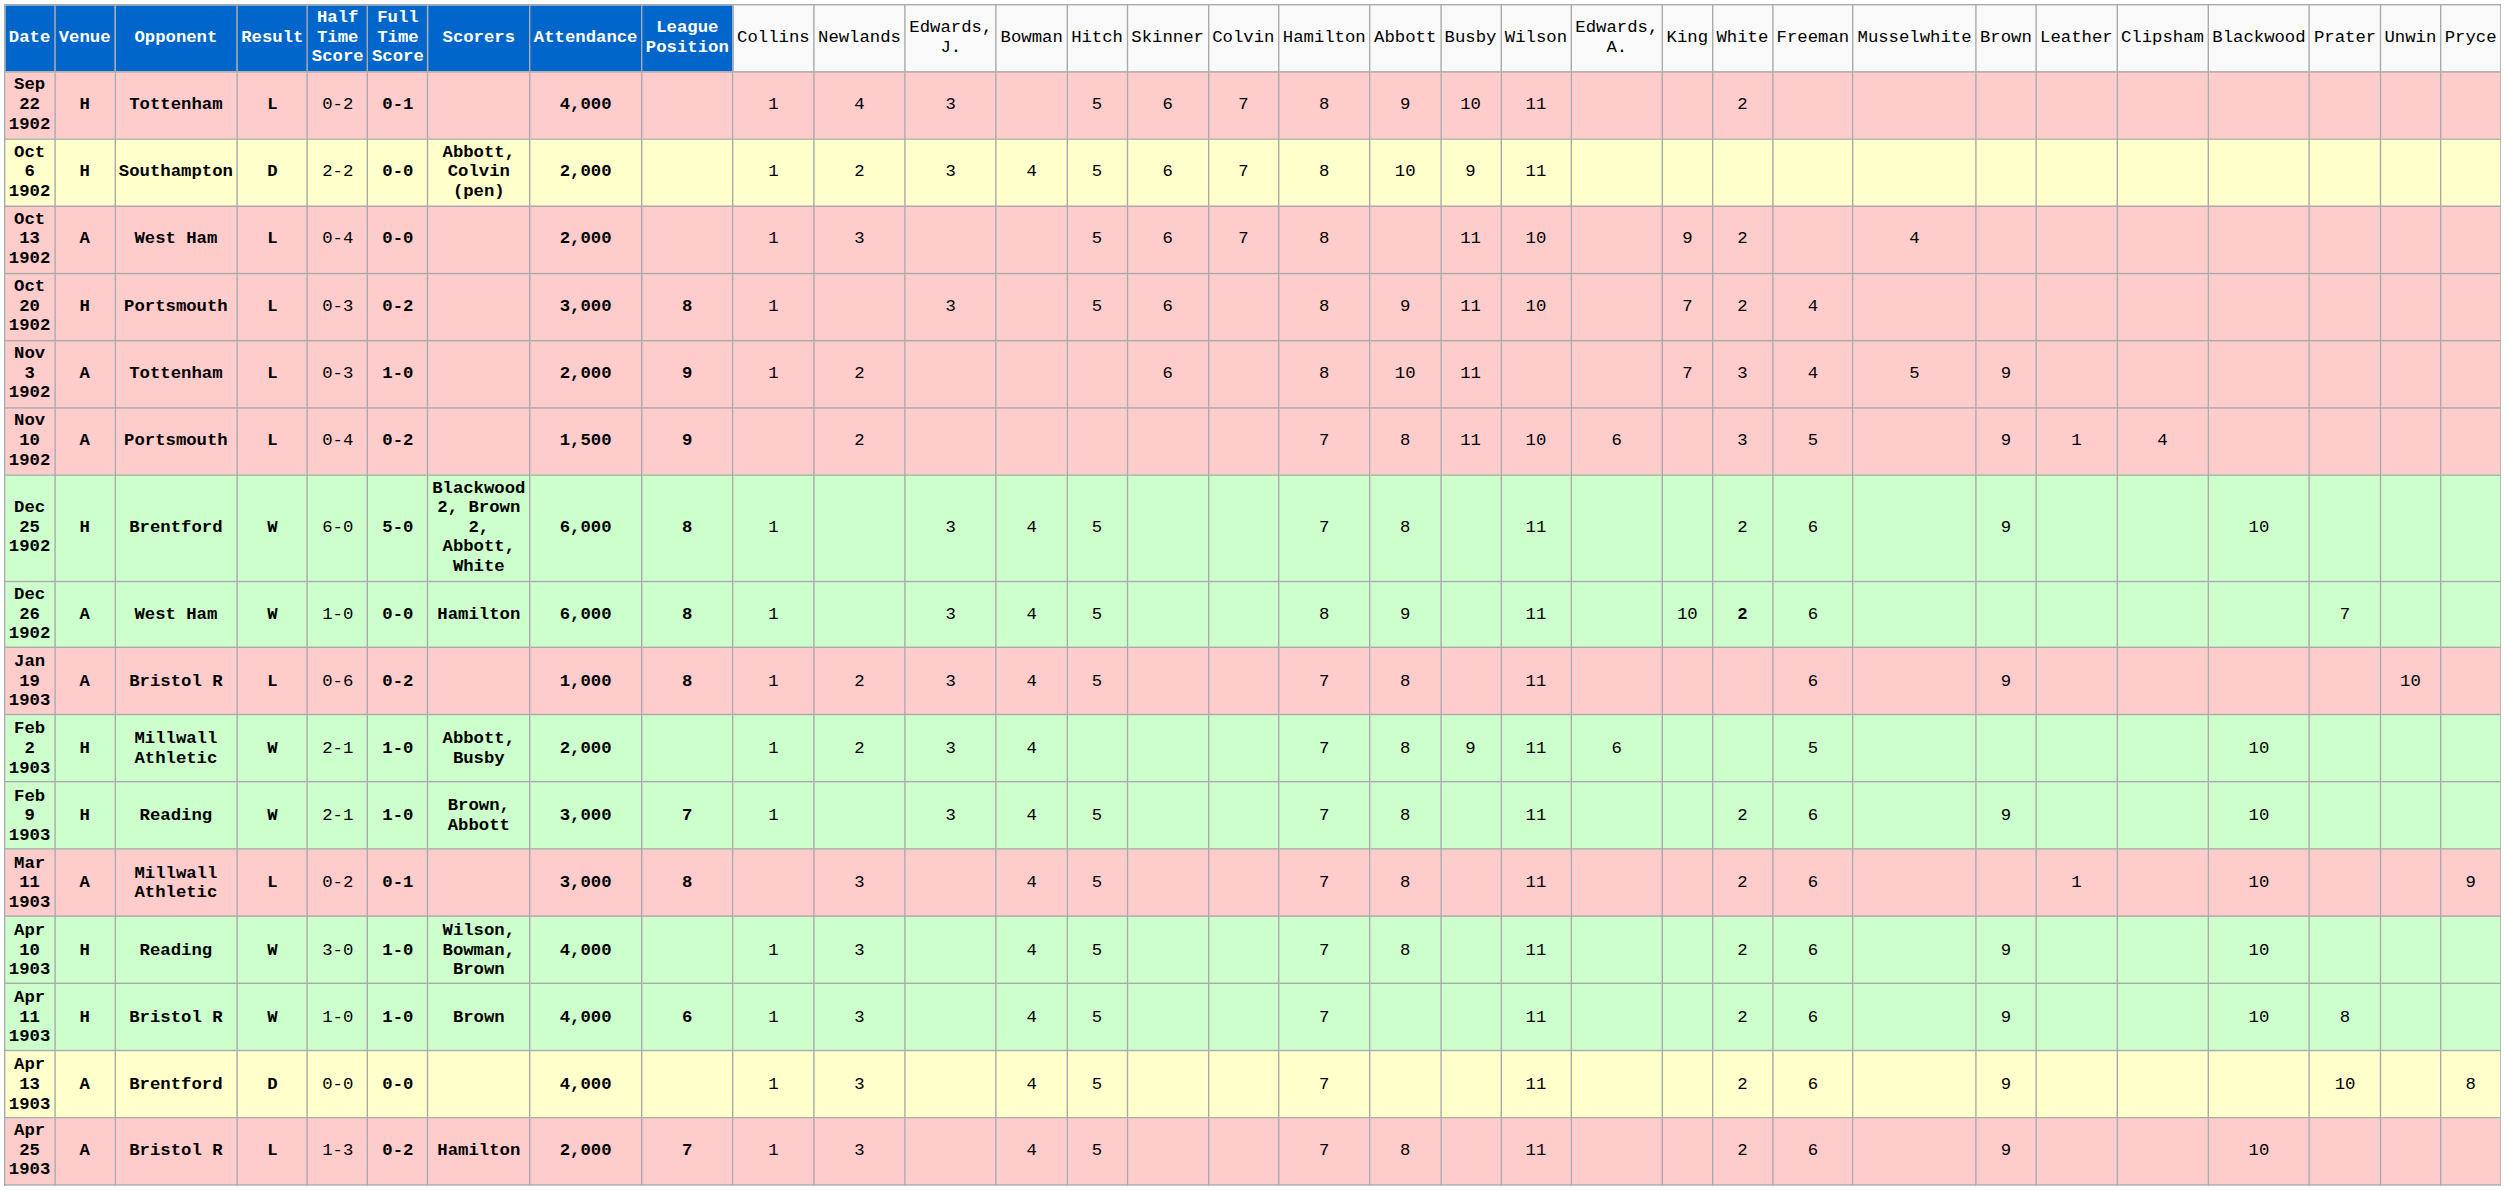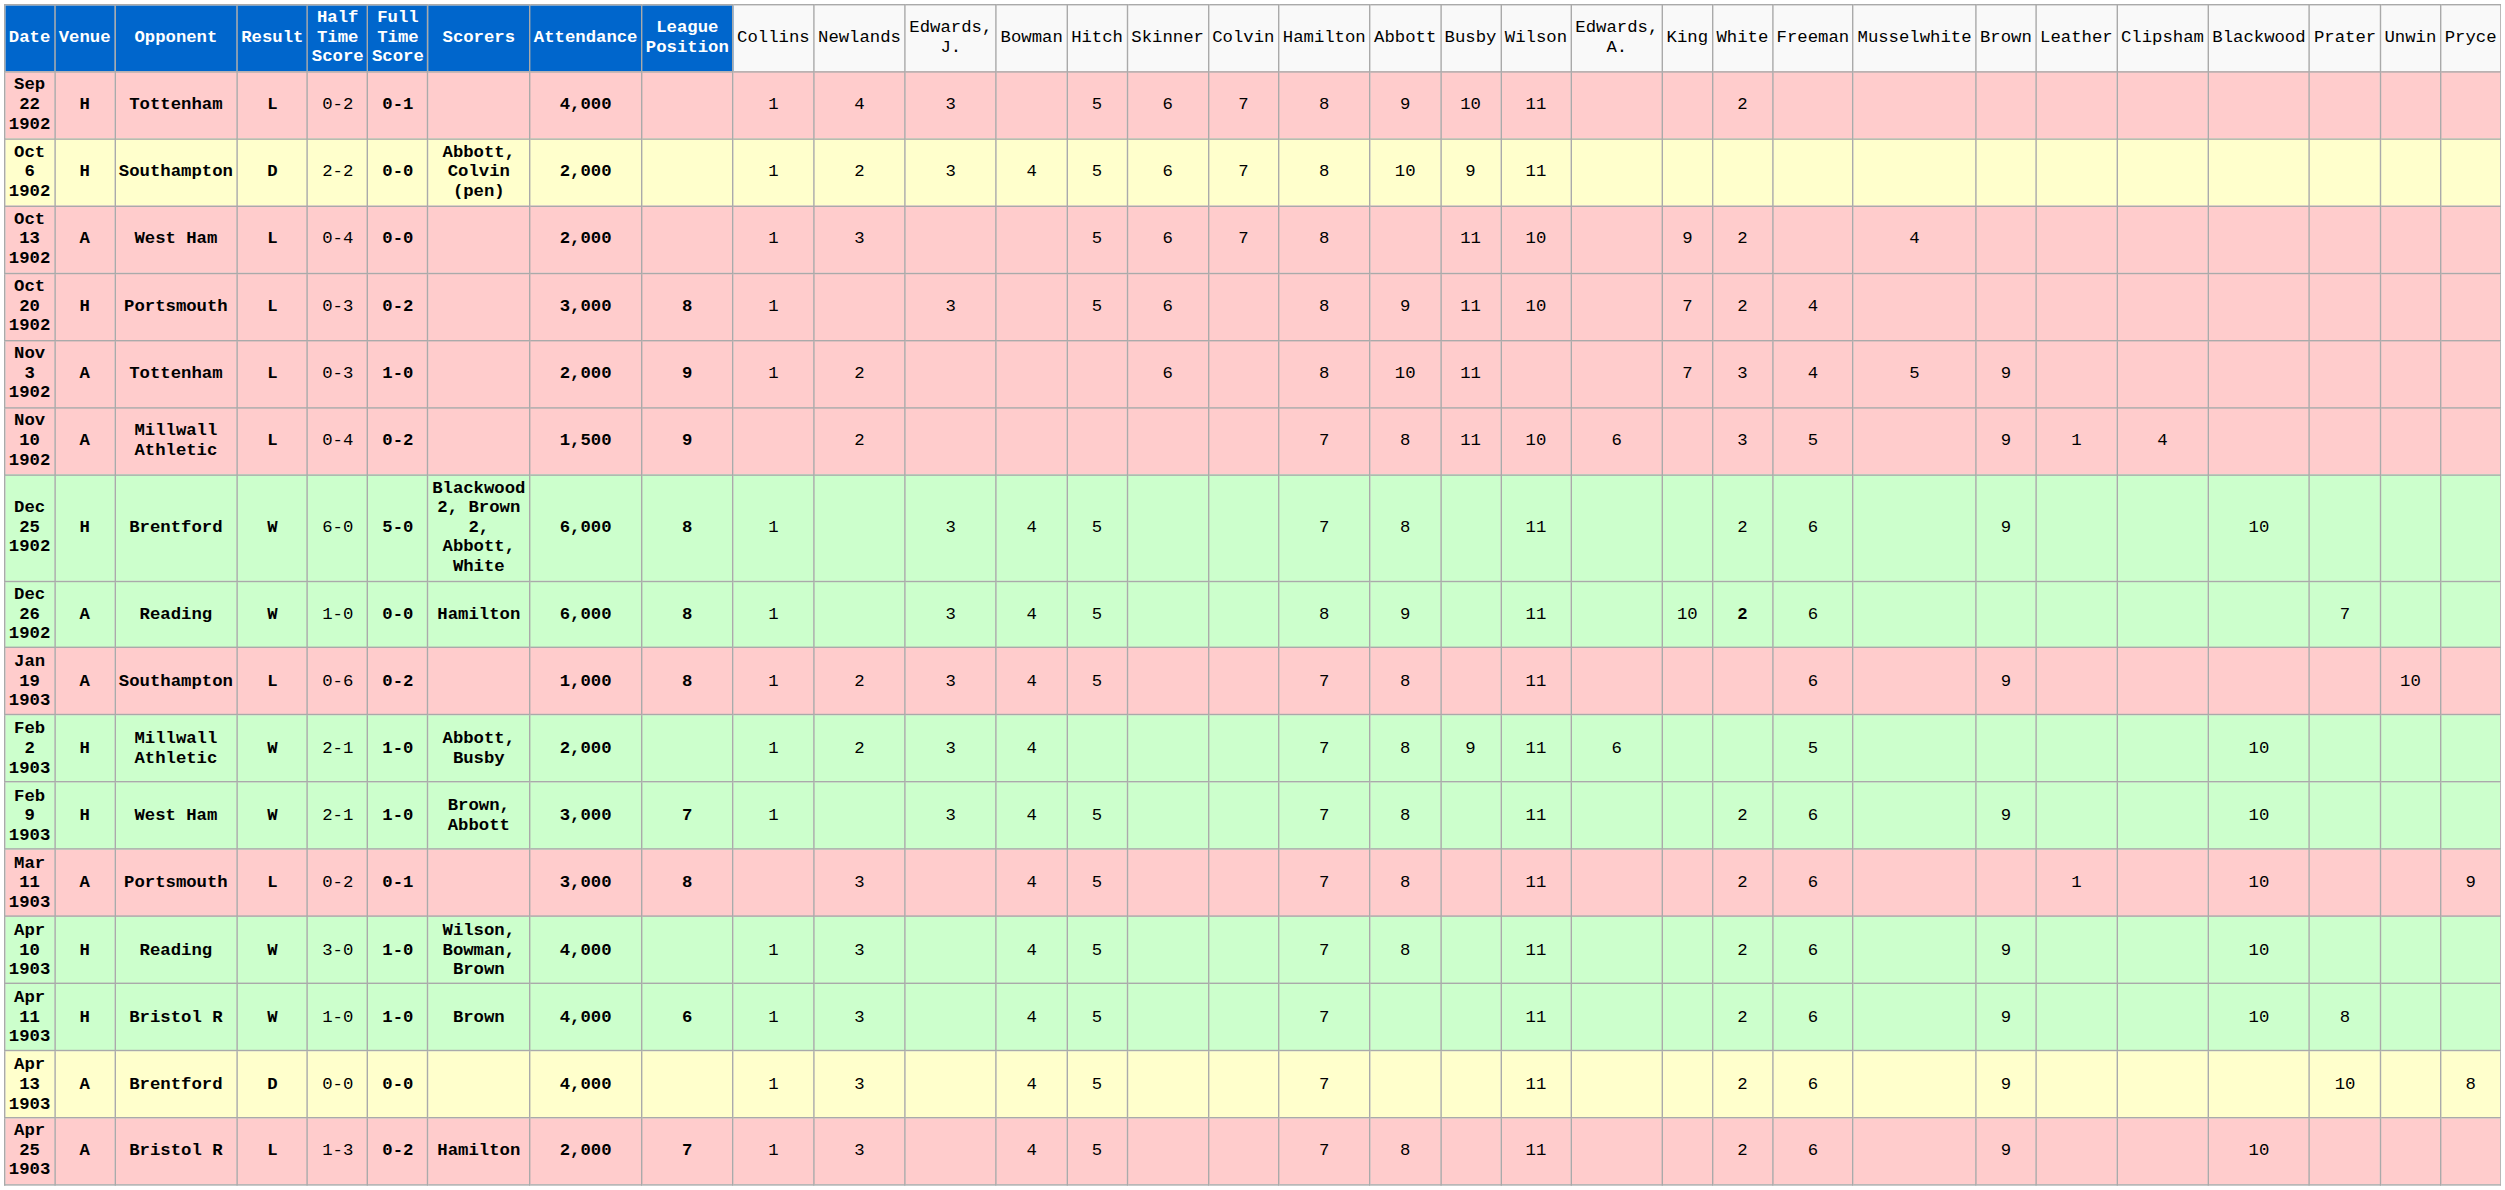Nov 10 1902 | column 3: Portsmouth -> Millwall Athletic
Dec 26 1902 | column 3: West Ham -> Reading
Jan 19 1903 | column 3: Bristol R -> Southampton
Feb 9 1903 | column 3: Reading -> West Ham
Mar 11 1903 | column 3: Millwall Athletic -> Portsmouth
